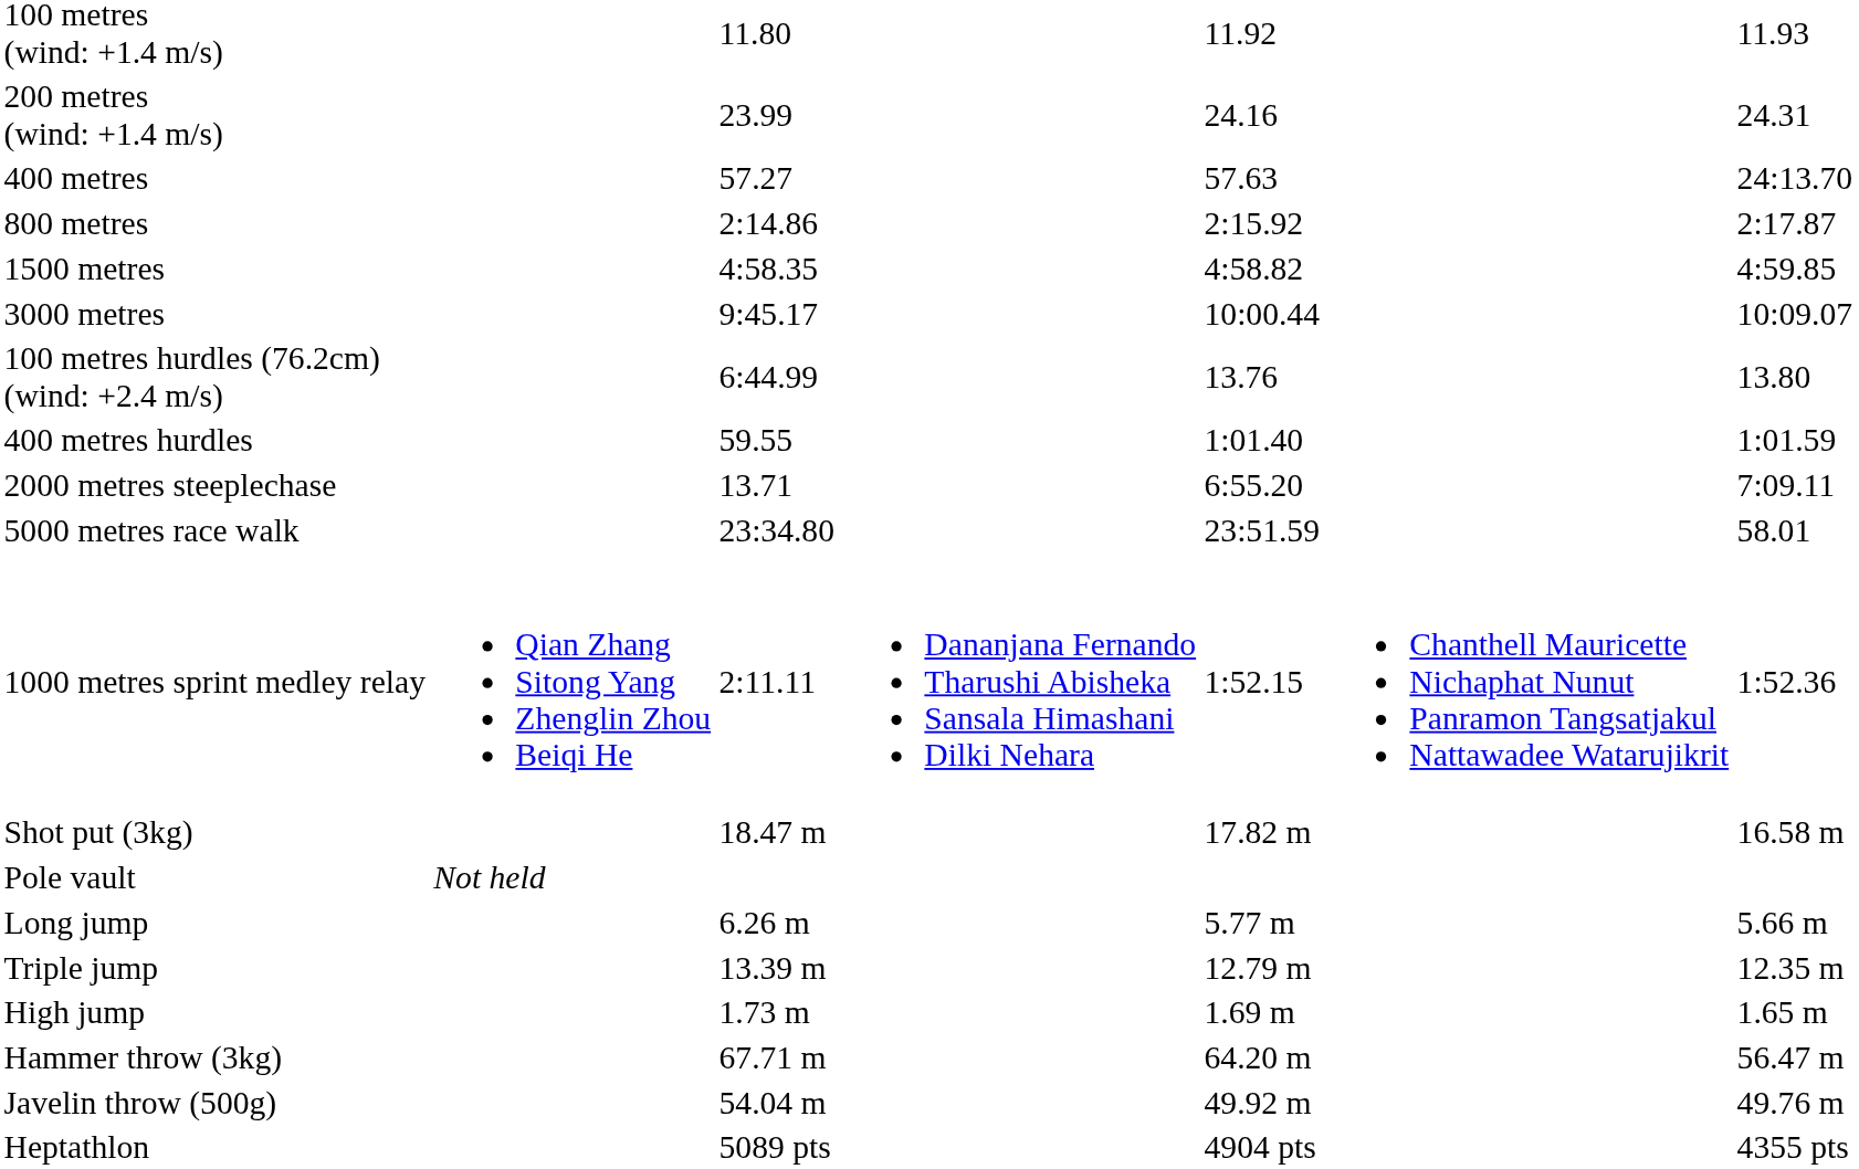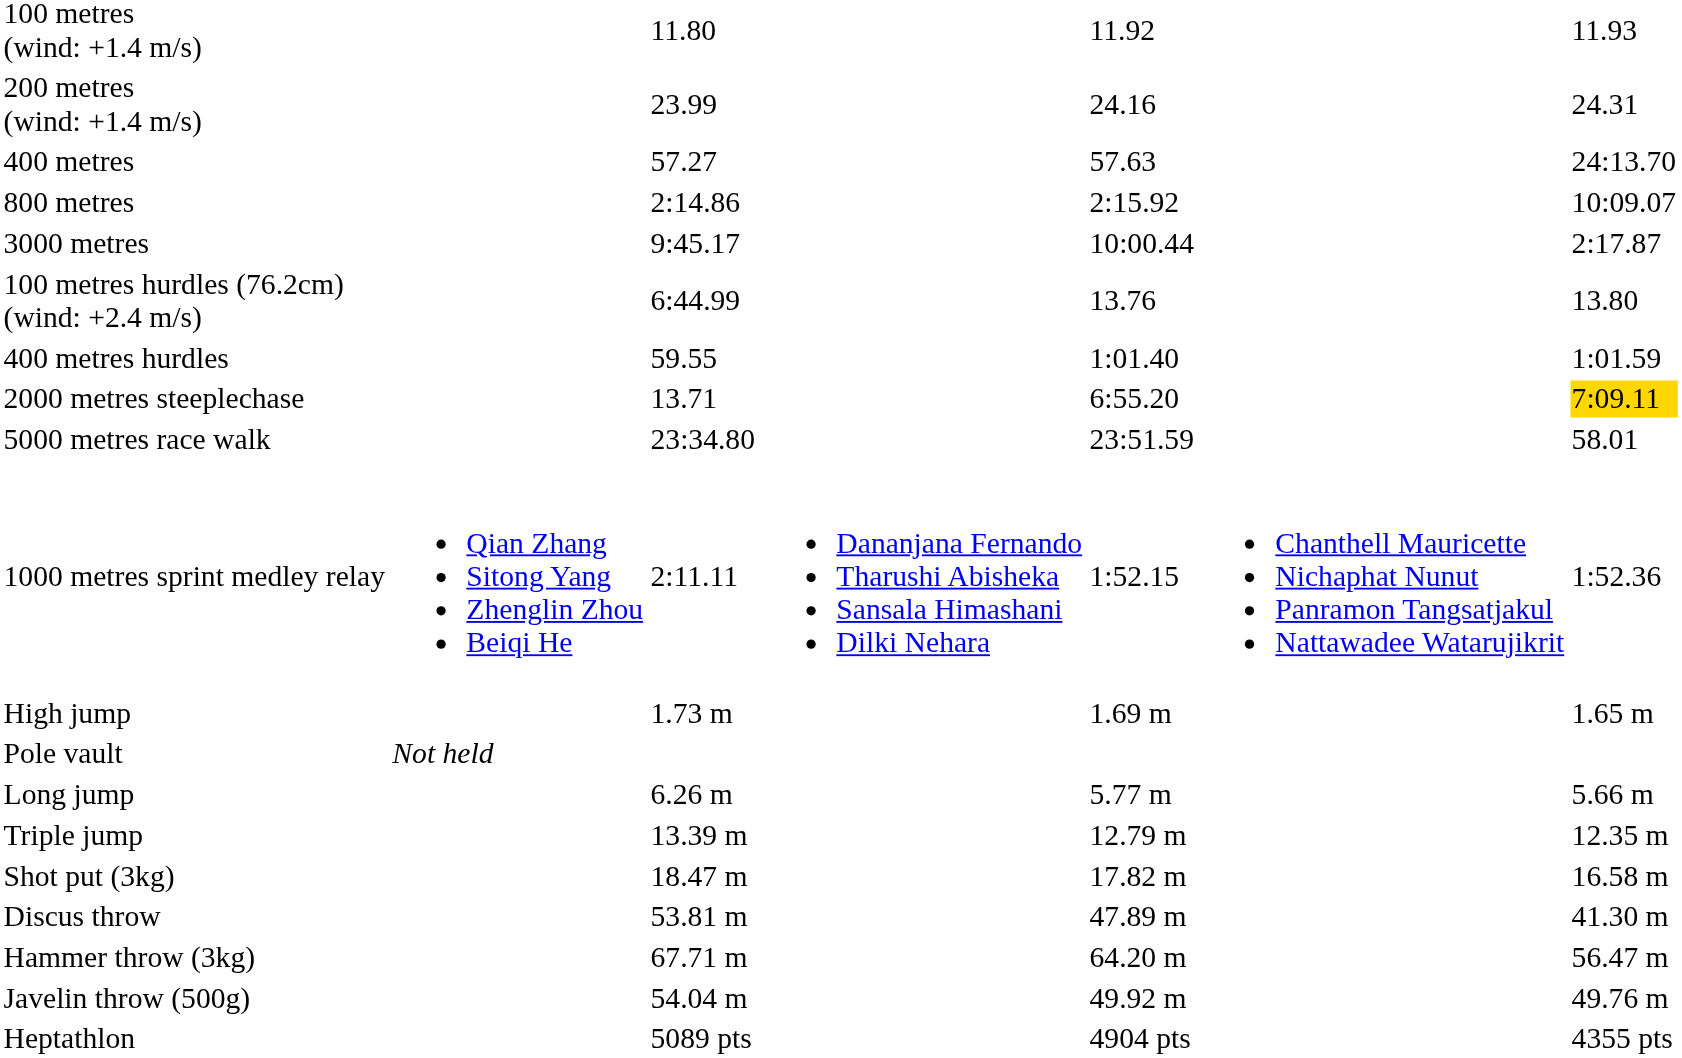800 metres | column 7: 2:17.87 -> 10:09.07
- row: 1500 metres | 4:58.35 | 4:58.82 | 4:59.85
3000 metres | column 7: 10:09.07 -> 2:17.87
2000 metres steeplechase | column 7: no background -> gold background
rows swapped: High jump <-> Shot put (3kg)
+ row: Discus throw | 53.81 m | 47.89 m | 41.30 m
